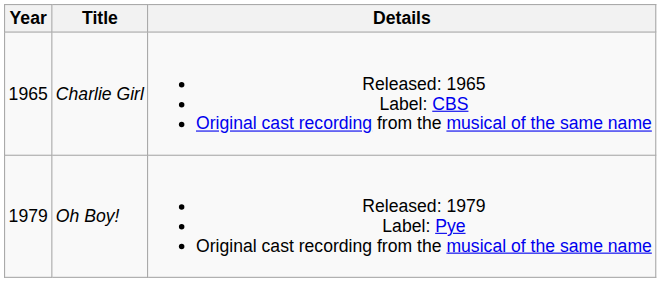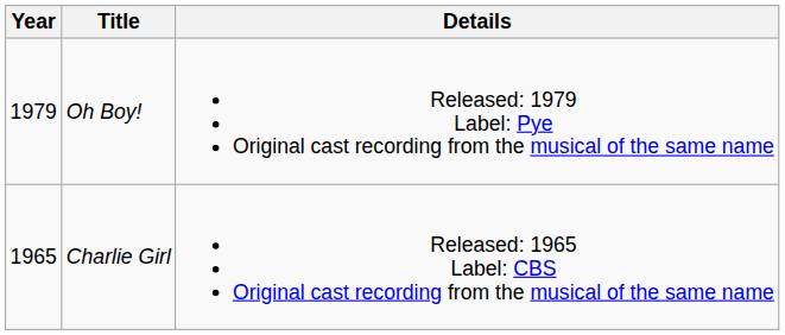rows swapped: Charlie Girl <-> Oh Boy!
